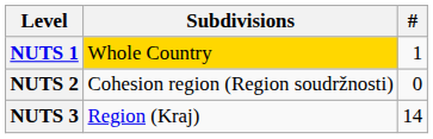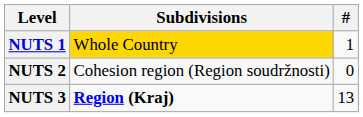NUTS 3 | Subdivisions: normal -> bold
NUTS 3 | #: 14 -> 13
